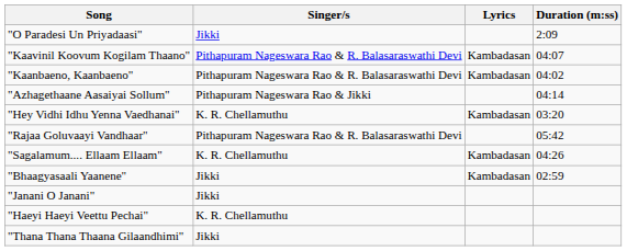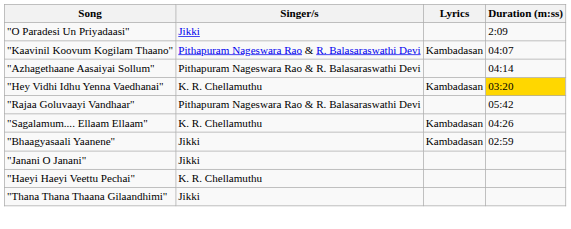- row: "Kaanbaeno, Kaanbaeno" | Pithapuram Nageswara Rao & R. Balasaraswathi Devi | Kambadasan | 04:02
"Azhagethaane Aasaiyai Sollum" | Singer/s: Pithapuram Nageswara Rao & Jikki -> Pithapuram Nageswara Rao & R. Balasaraswathi Devi
"Hey Vidhi Idhu Yenna Vaedhanai" | Duration (m:ss): no background -> gold background
